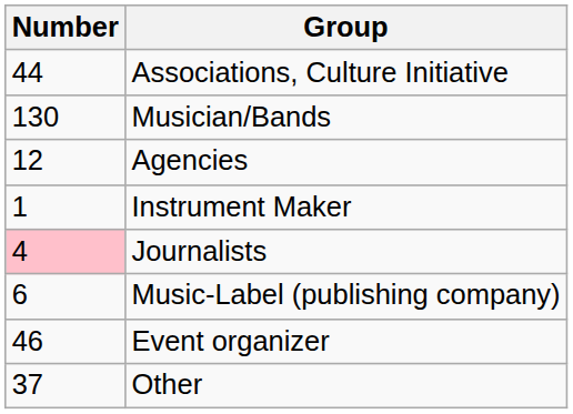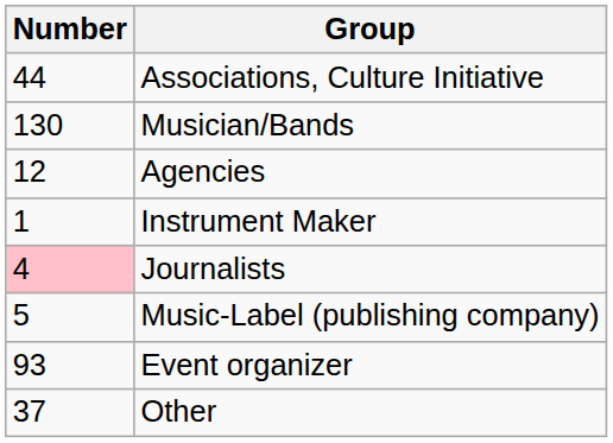Music-Label (publishing company) | Number: 6 -> 5
Event organizer | Number: 46 -> 93
